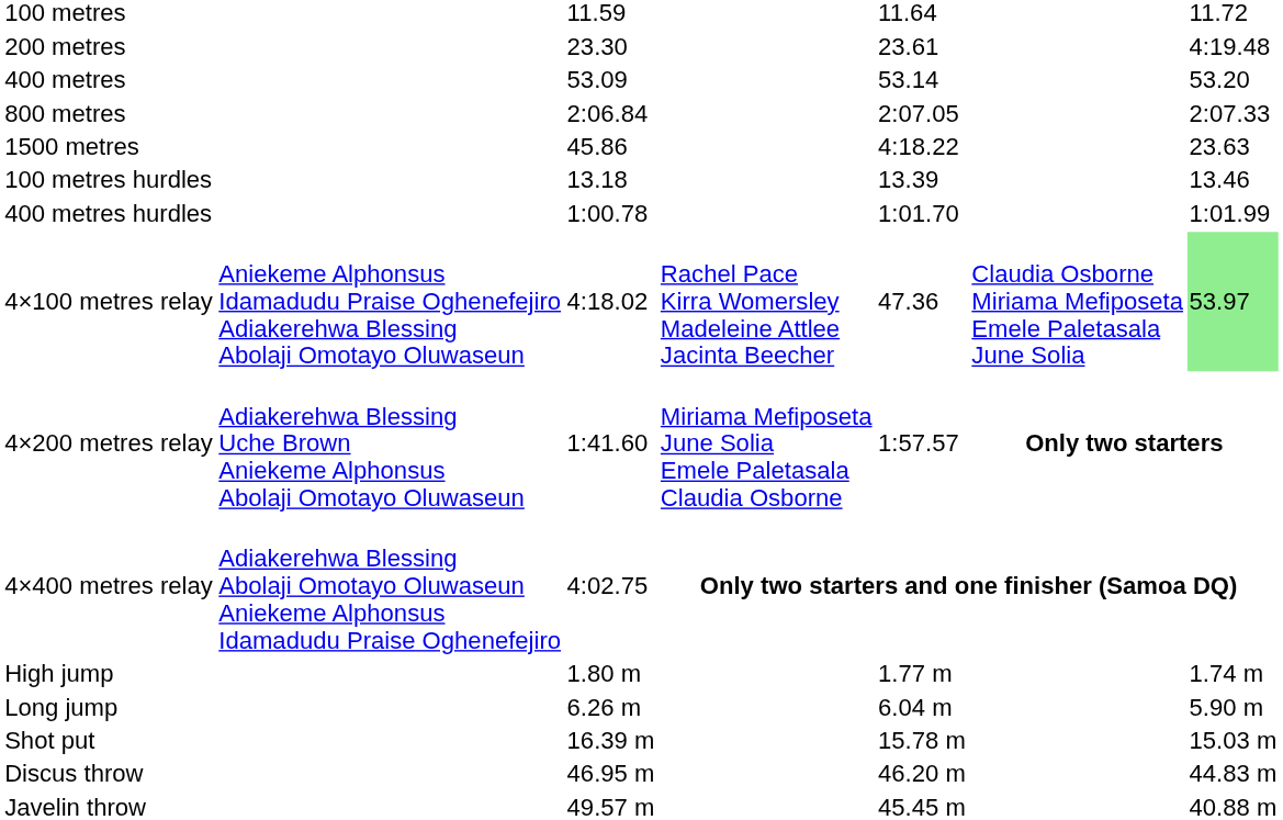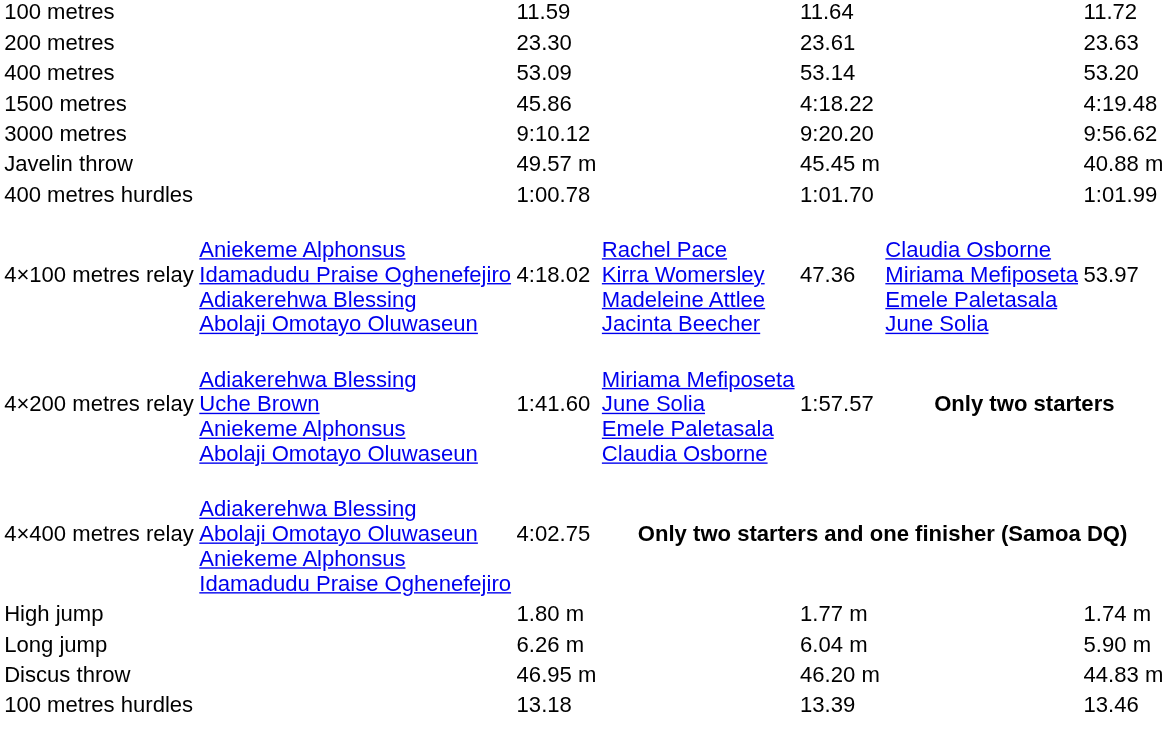200 metres | column 7: 4:19.48 -> 23.63
- row: 800 metres | 2:06.84 | 2:07.05 | 2:07.33
1500 metres | column 7: 23.63 -> 4:19.48
+ row: 3000 metres | 9:10.12 | 9:20.20 | 9:56.62
rows swapped: 100 metres hurdles <-> Javelin throw
4×100 metres relay | column 7: lightgreen background -> no background
- row: Shot put | 16.39 m | 15.78 m | 15.03 m
